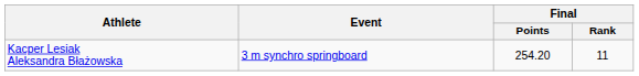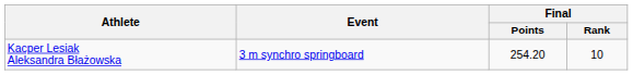Kacper Lesiak Aleksandra Błażowska | Final / Rank: 11 -> 10
